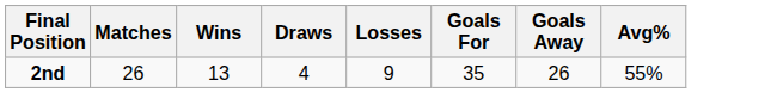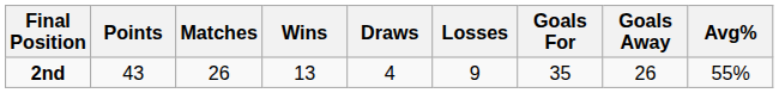+ column: Points | 43
